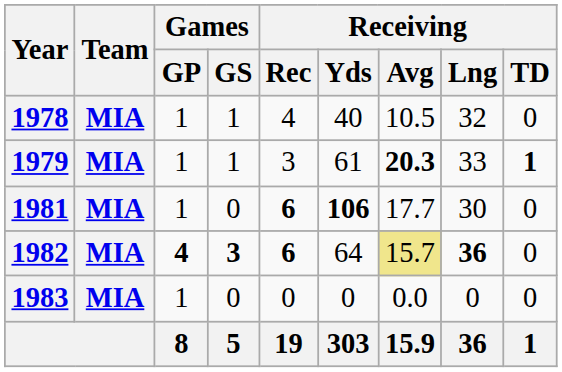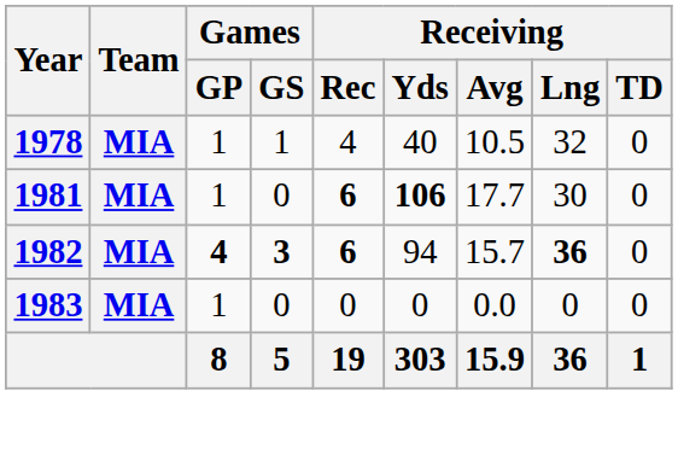- row: 1979 | MIA | 1 | 1 | 3 | 61 | 20.3 | 33 | 1
1982 | Receiving / Yds: 64 -> 94
1982 | Receiving / Avg: khaki background -> no background
